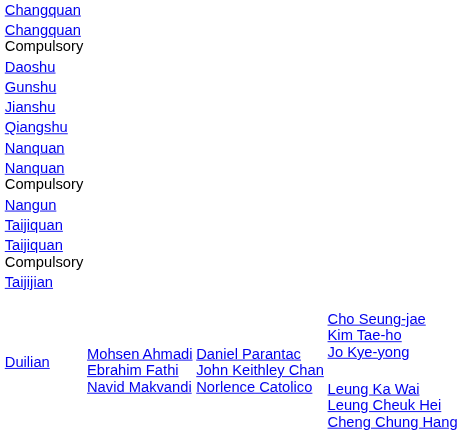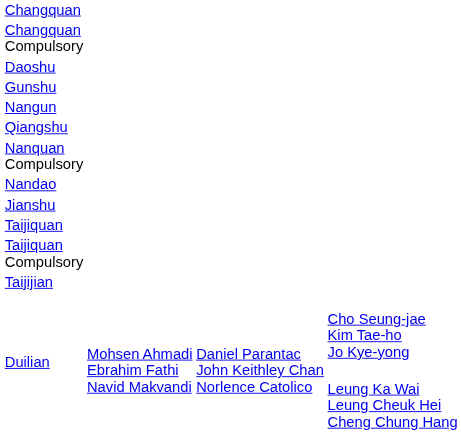rows swapped: Jianshu <-> Nangun
- row: Nanquan
+ row: Nandao
